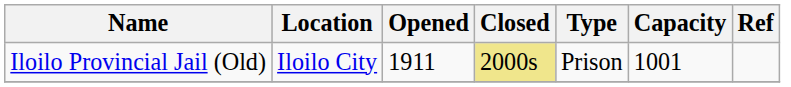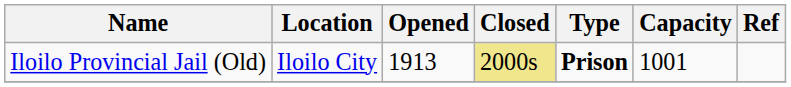Iloilo Provincial Jail (Old) | Opened: 1911 -> 1913
Iloilo Provincial Jail (Old) | Type: normal -> bold
